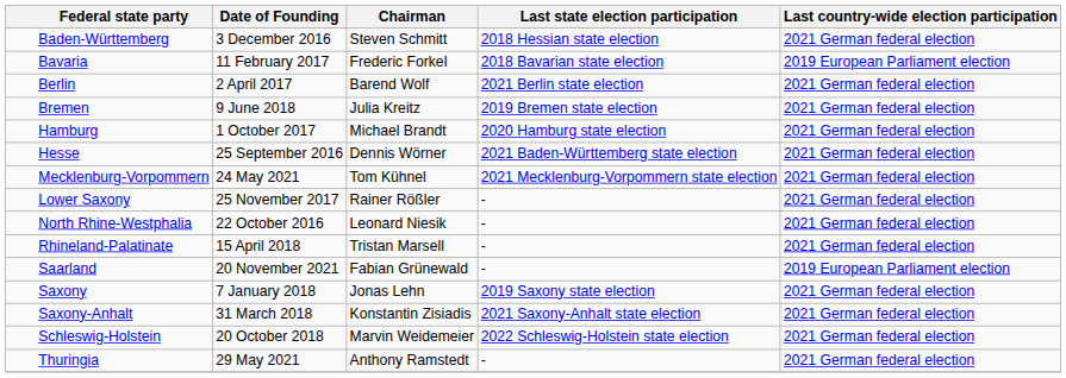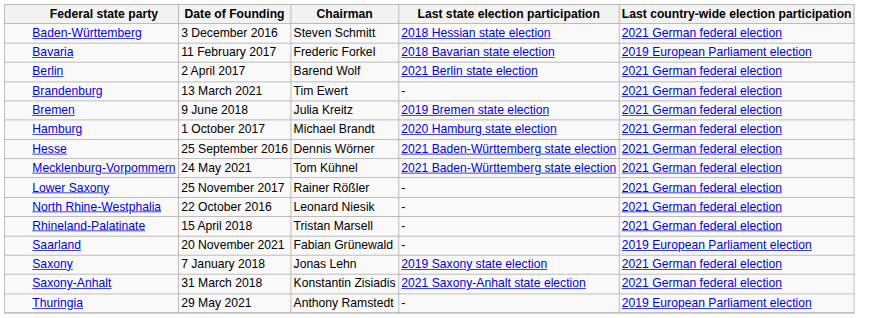+ row: Brandenburg | 13 March 2021 | Tim Ewert | - | 2021 German federal election
Mecklenburg-Vorpommern | Last state election participation: 2021 Mecklenburg-Vorpommern state election -> 2021 Baden-Württemberg state election
- row: Schleswig-Holstein | 20 October 2018 | Marvin Weidemeier | 2022 Schleswig-Holstein state election | 2021 German federal election
Thuringia | Last country-wide election participation: 2021 German federal election -> 2019 European Parliament election
